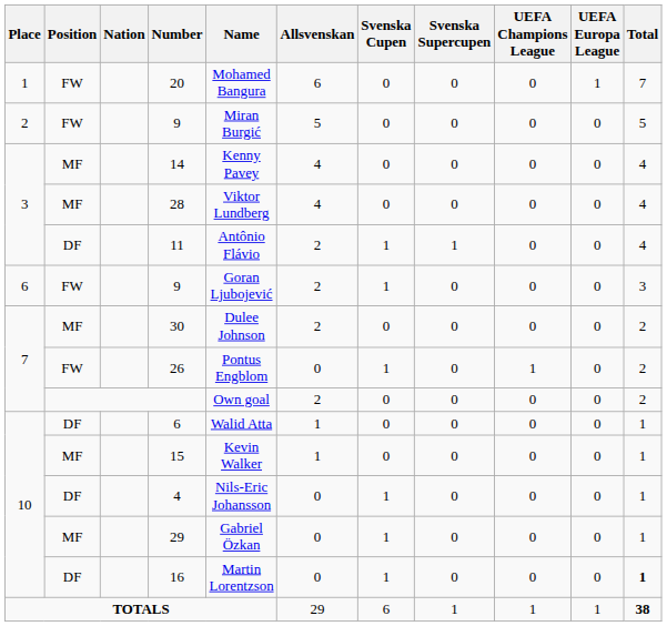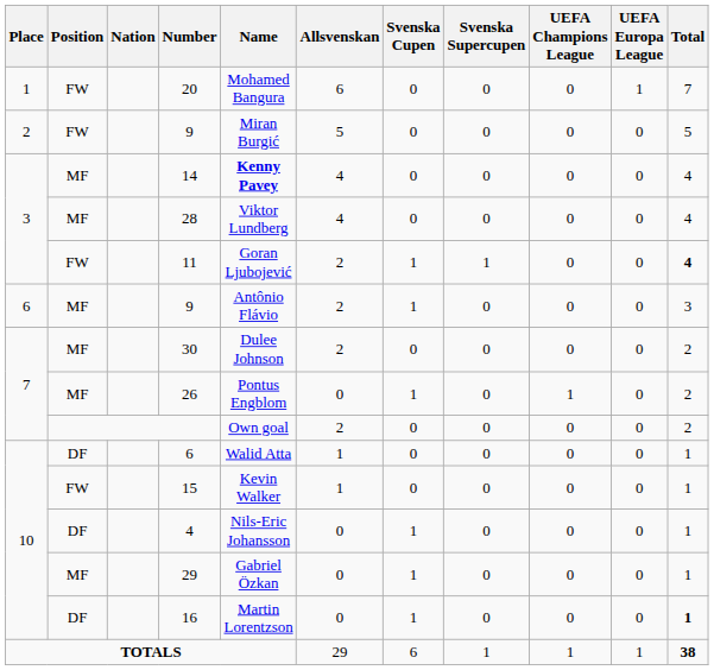14 | Name: normal -> bold
11 | Position: DF -> FW
11 | Name: Antônio Flávio -> Goran Ljubojević
11 | Total: normal -> bold
6 / 9 | Position: FW -> MF
6 / 9 | Name: Goran Ljubojević -> Antônio Flávio
26 | Position: FW -> MF
15 | Position: MF -> FW
